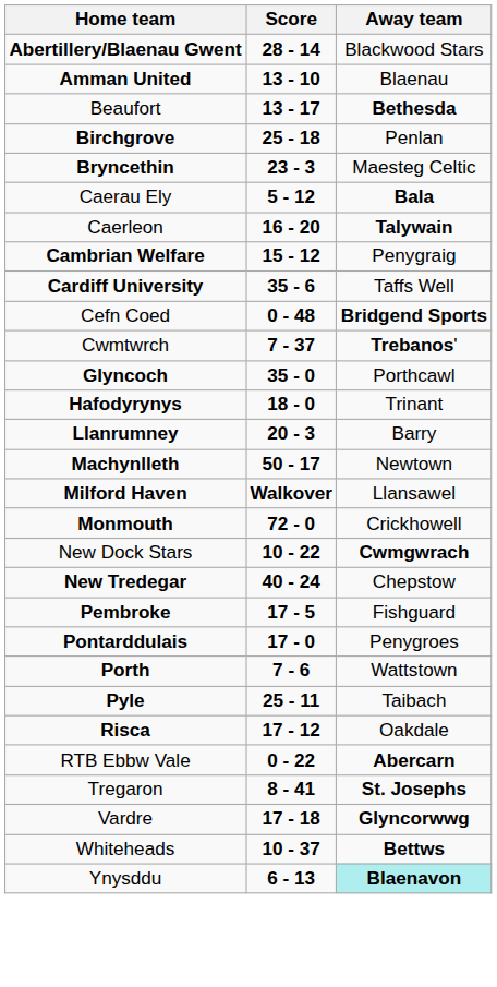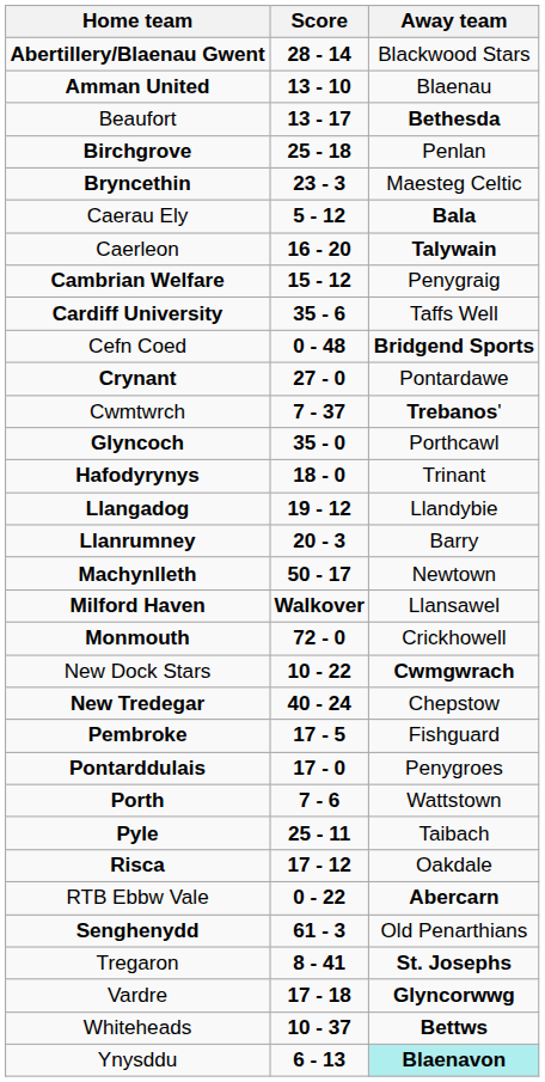+ row: Crynant | 27 - 0 | Pontardawe
+ row: Llangadog | 19 - 12 | Llandybie
+ row: Senghenydd | 61 - 3 | Old Penarthians
